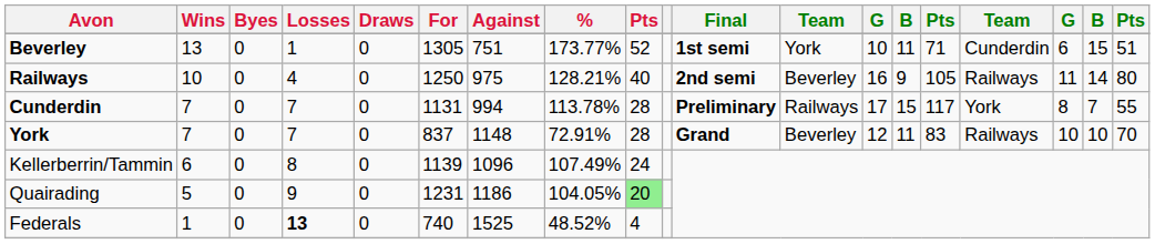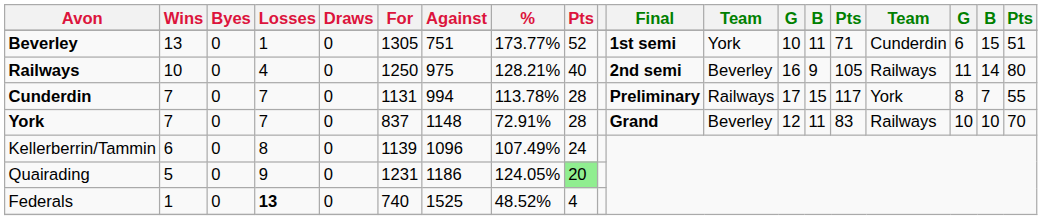Quairading | %: 104.05% -> 124.05%
